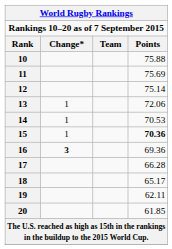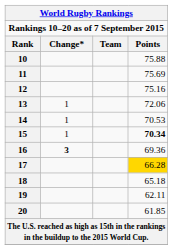12 | Points: 75.14 -> 75.16
15 | Points: 70.36 -> 70.34
17 | Points: no background -> gold background
18 | Points: 65.17 -> 65.18
